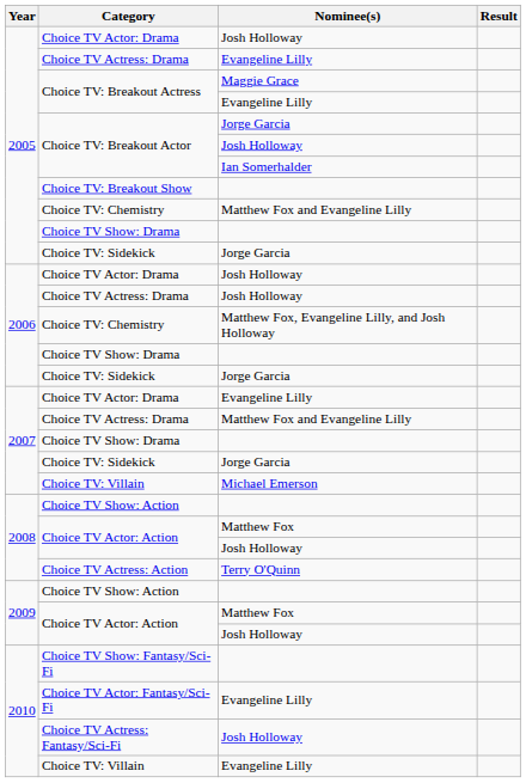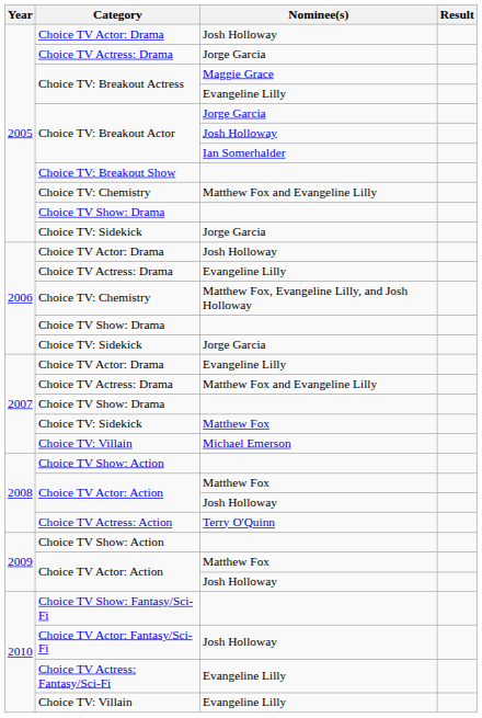2005 / Choice TV Actress: Drama | Nominee(s): Evangeline Lilly -> Jorge Garcia
2006 / Choice TV Actress: Drama | Nominee(s): Josh Holloway -> Evangeline Lilly
2007 / Choice TV: Sidekick | Nominee(s): Jorge Garcia -> Matthew Fox
Choice TV Actor: Fantasy/Sci-Fi | Nominee(s): Evangeline Lilly -> Josh Holloway
Choice TV Actress: Fantasy/Sci-Fi | Nominee(s): Josh Holloway -> Evangeline Lilly
